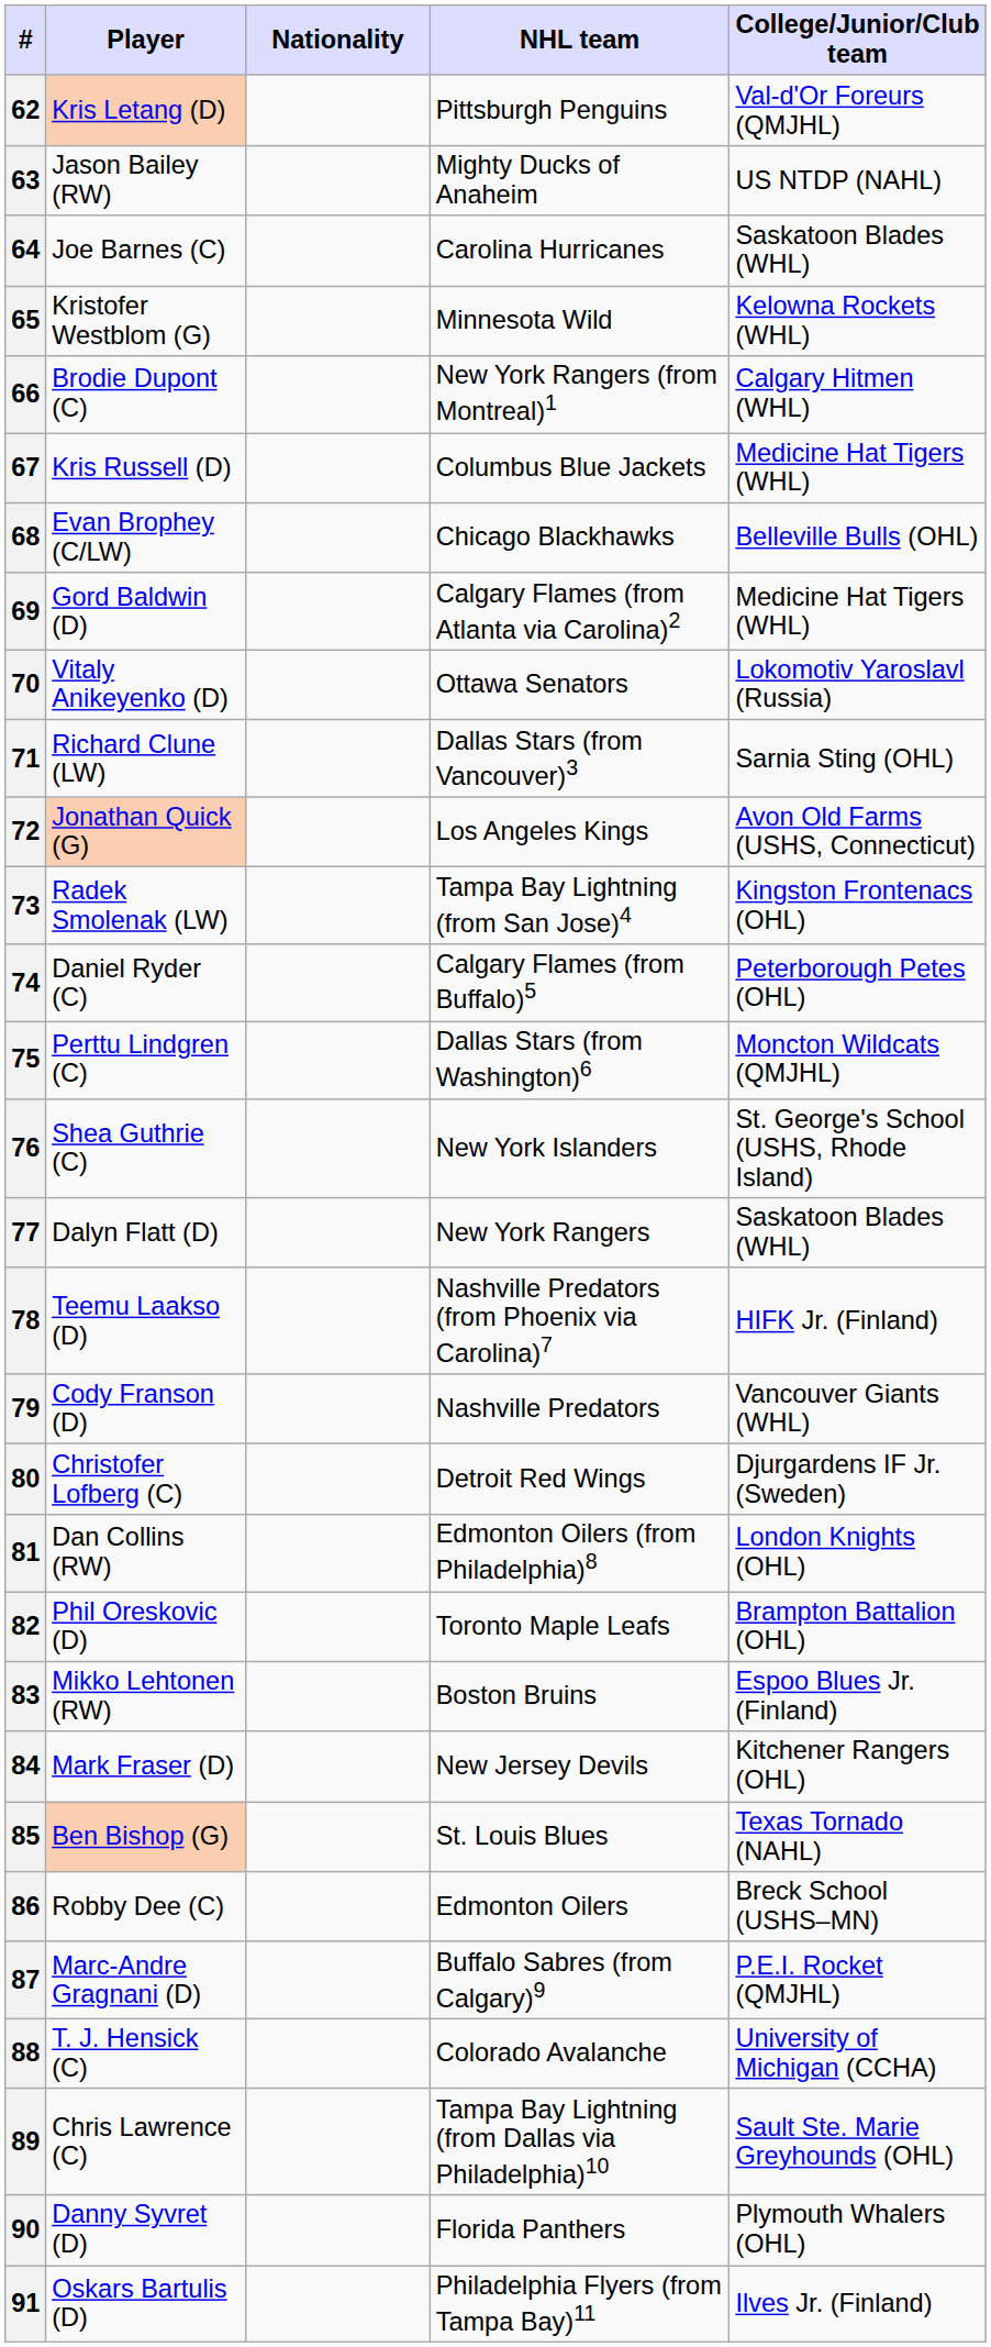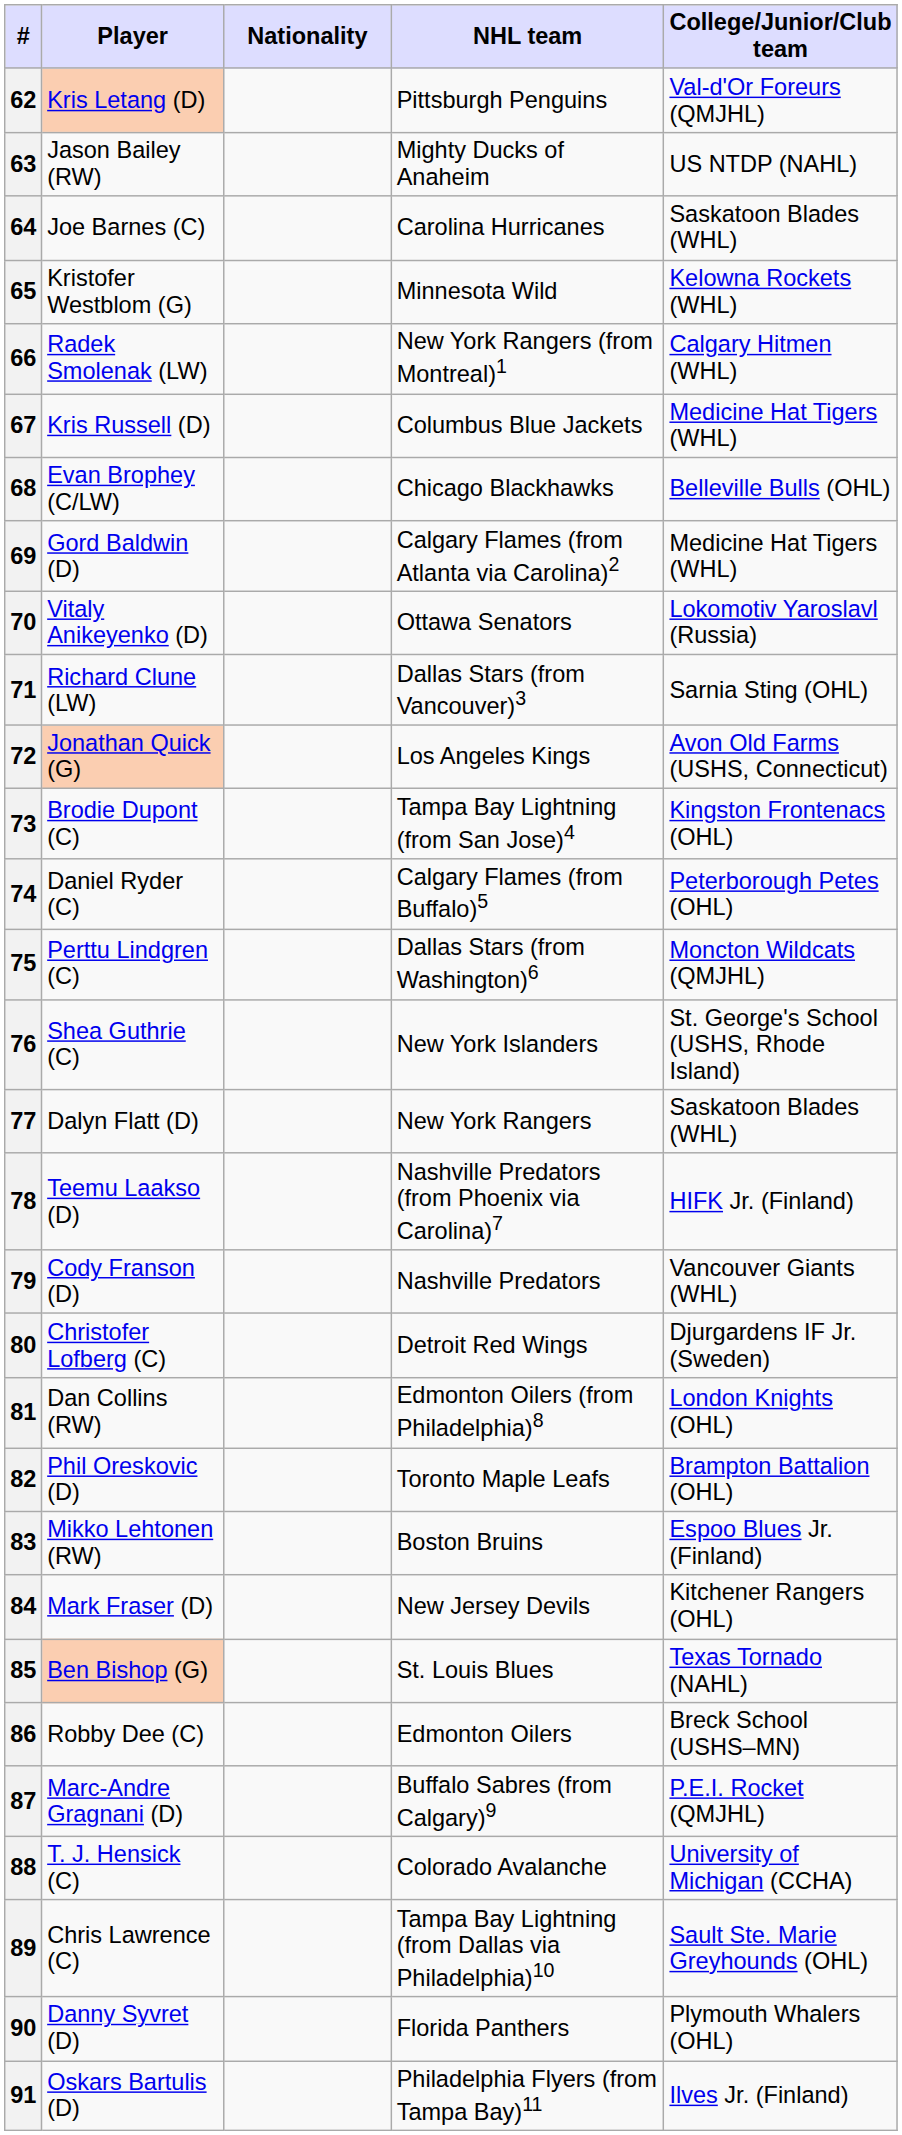66 | Player: Brodie Dupont (C) -> Radek Smolenak (LW)
73 | Player: Radek Smolenak (LW) -> Brodie Dupont (C)
